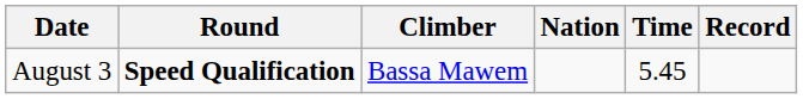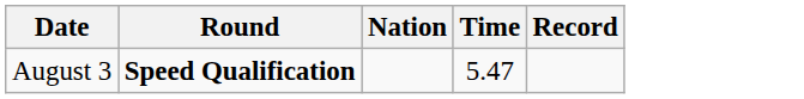- column: Climber | Bassa Mawem
August 3 | Time: 5.45 -> 5.47
